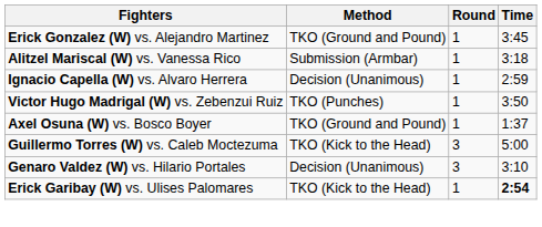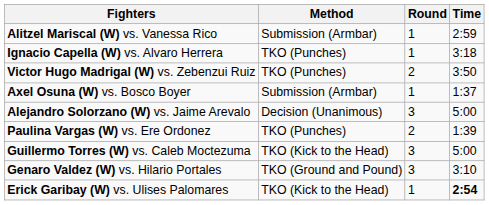- row: Erick Gonzalez (W) vs. Alejandro Martinez | TKO (Ground and Pound) | 1 | 3:45
Alitzel Mariscal (W) vs. Vanessa Rico | Time: 3:18 -> 2:59
Ignacio Capella (W) vs. Alvaro Herrera | Method: Decision (Unanimous) -> TKO (Punches)
Ignacio Capella (W) vs. Alvaro Herrera | Time: 2:59 -> 3:18
Victor Hugo Madrigal (W) vs. Zebenzui Ruiz | Round: 1 -> 2
Axel Osuna (W) vs. Bosco Boyer | Method: TKO (Ground and Pound) -> Submission (Armbar)
+ row: Alejandro Solorzano (W) vs. Jaime Arevalo | Decision (Unanimous) | 3 | 5:00
+ row: Paulina Vargas (W) vs. Ere Ordonez | TKO (Punches) | 2 | 1:39
Genaro Valdez (W) vs. Hilario Portales | Method: Decision (Unanimous) -> TKO (Ground and Pound)
